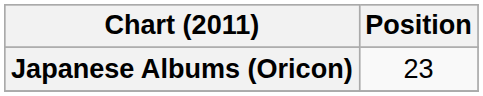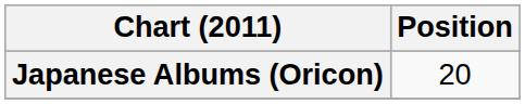Japanese Albums (Oricon) | Position: 23 -> 20
